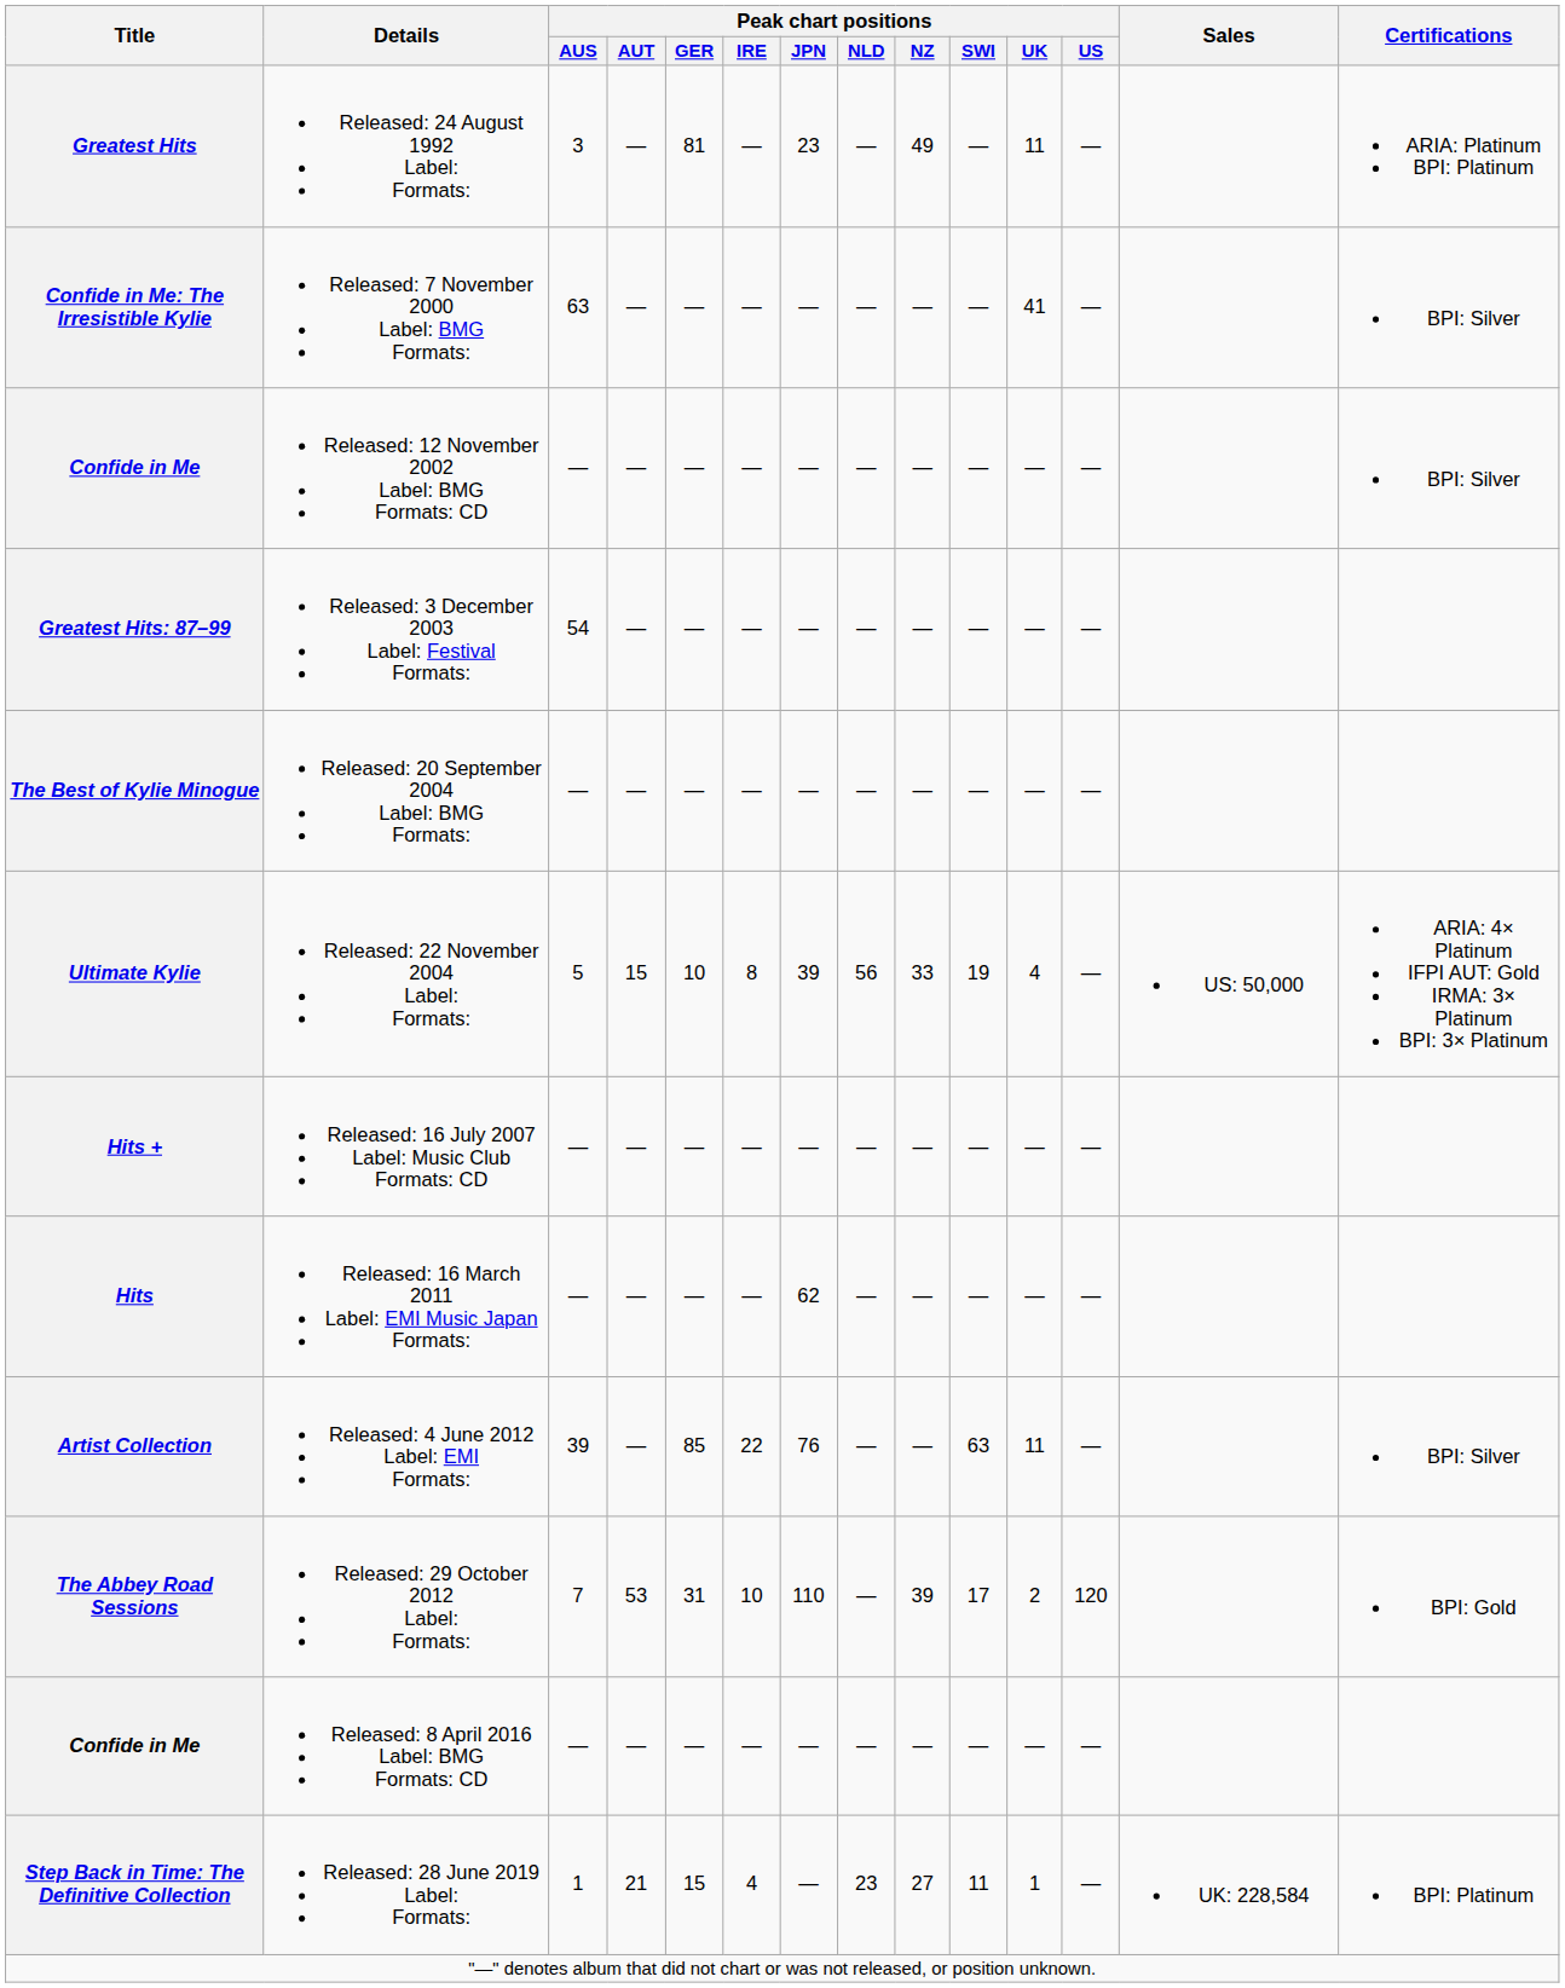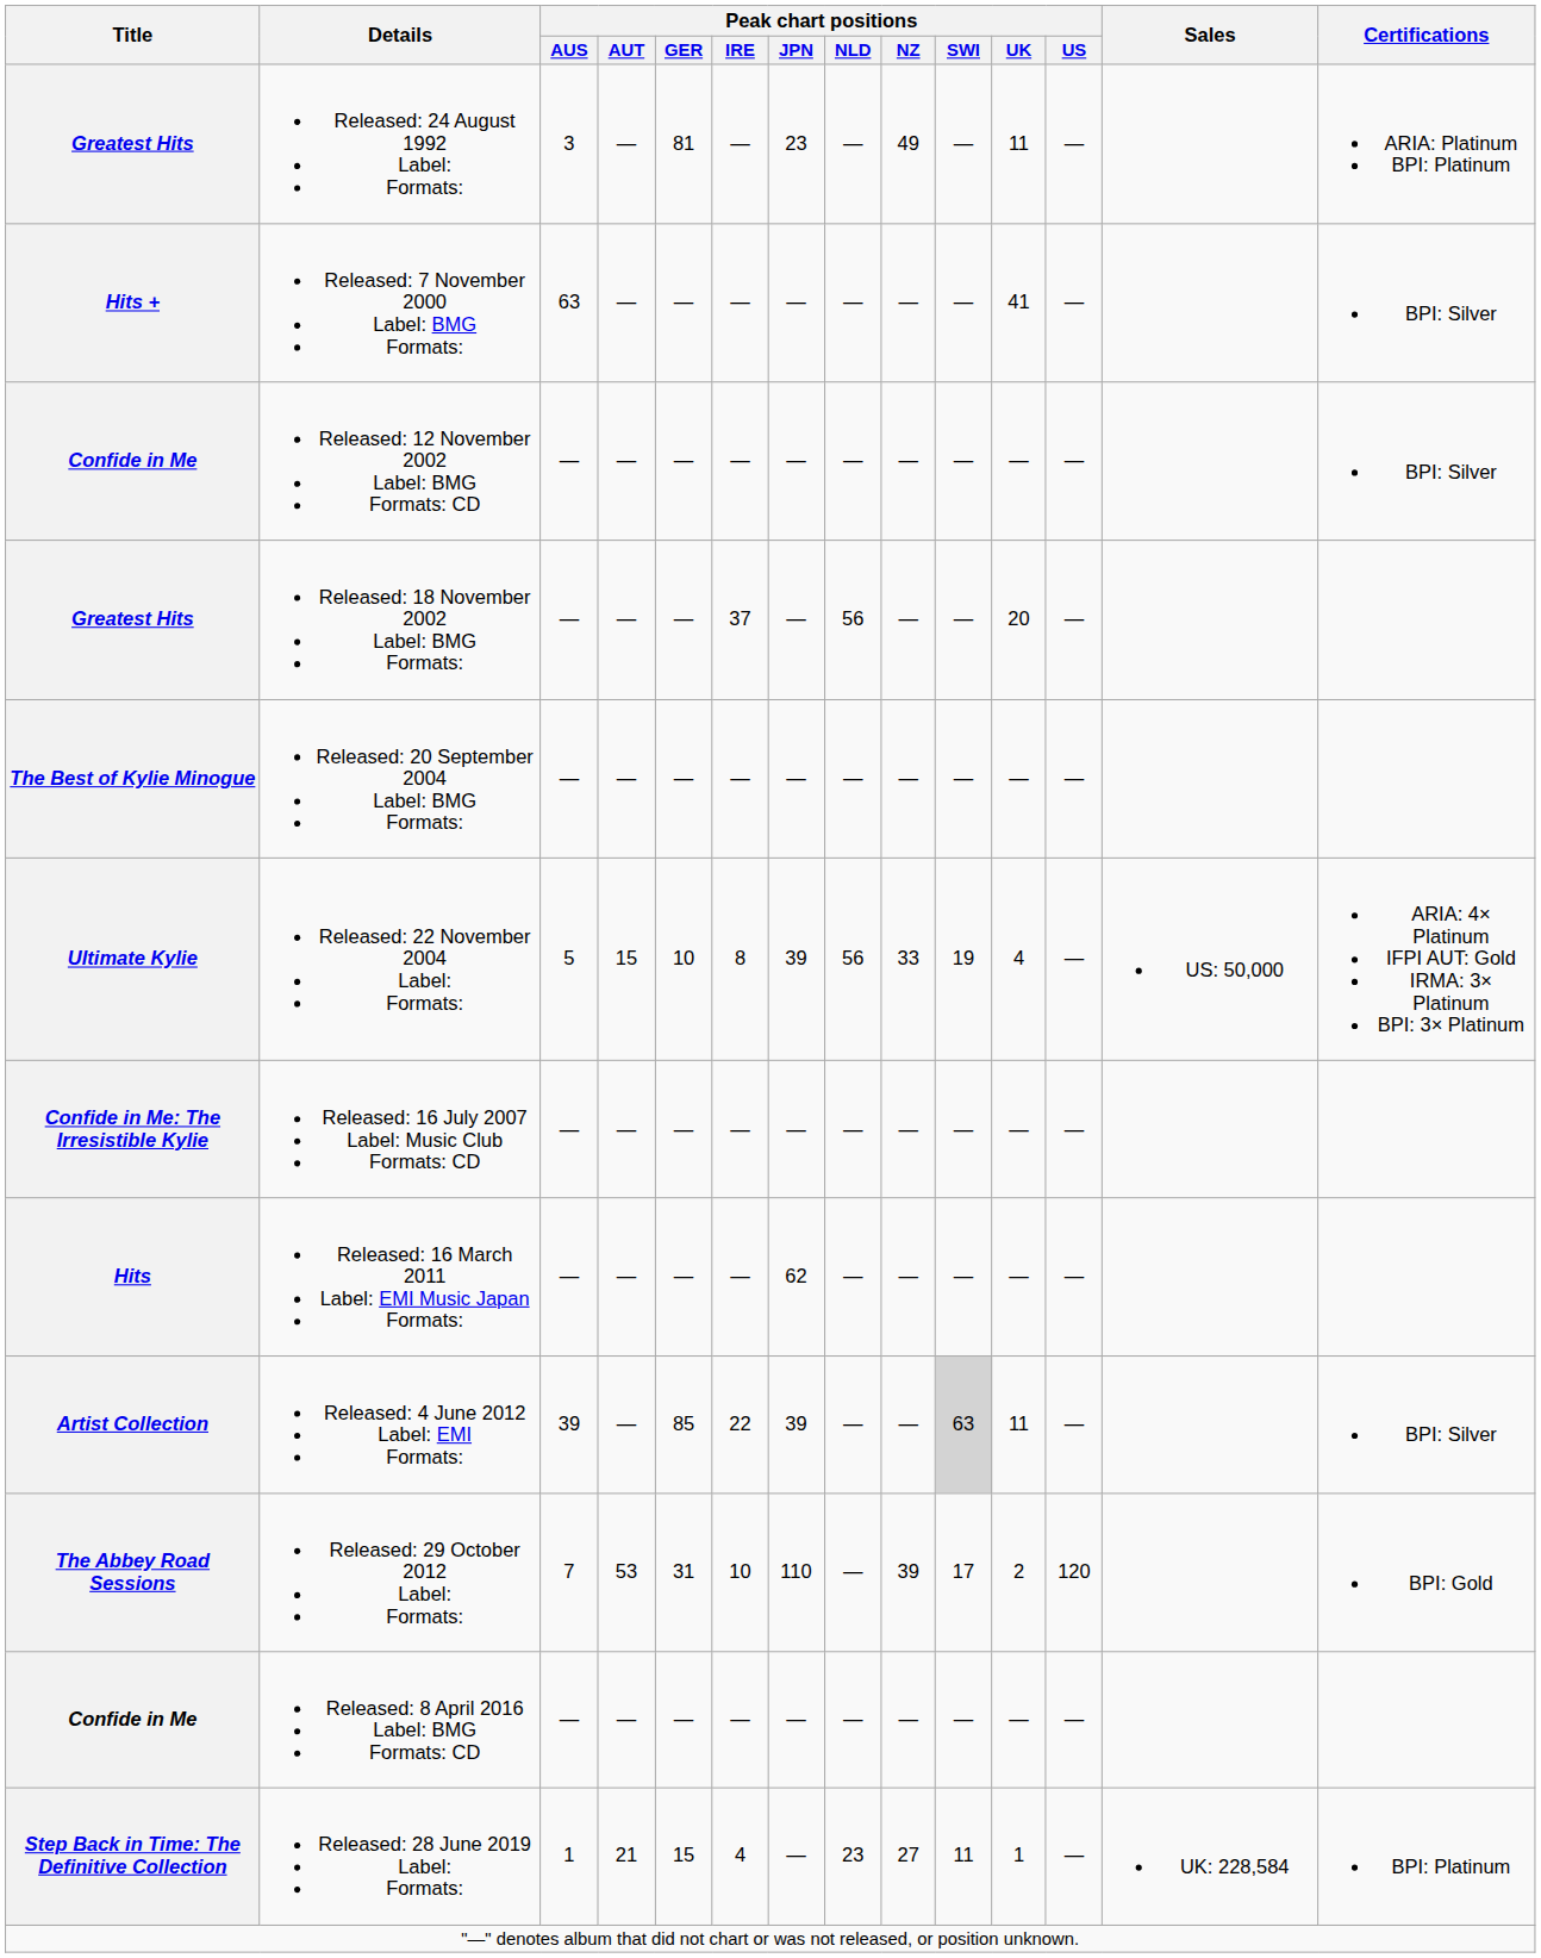Released: 7 November 2000 Label: BMG Formats: | Title: Confide in Me: The Irresistible Kylie -> Hits +
+ row: Greatest Hits | Released: 18 November 2002 Label: BMG Formats: | — | — | — | 37 | — | 56 | — | — | 20 | —
- row: Greatest Hits: 87–99 | Released: 3 December 2003 Label: Festival Formats: | 54 | — | — | — | — | — | — | — | — | —
Released: 16 July 2007 Label: Music Club Formats: CD | Title: Hits + -> Confide in Me: The Irresistible Kylie
Released: 4 June 2012 Label: EMI Formats: | Peak chart positions / JPN: 76 -> 39
Released: 4 June 2012 Label: EMI Formats: | Peak chart positions / SWI: no background -> lightgrey background
